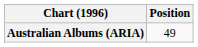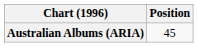Australian Albums (ARIA) | Position: 49 -> 45
